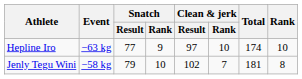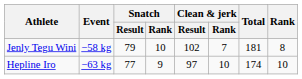rows swapped: Jenly Tegu Wini <-> Hepline Iro
